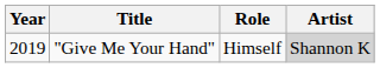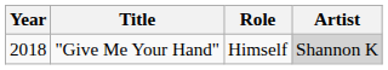"Give Me Your Hand" | Year: 2019 -> 2018
